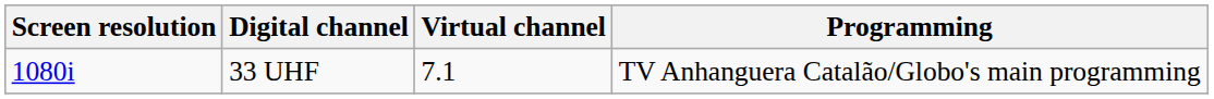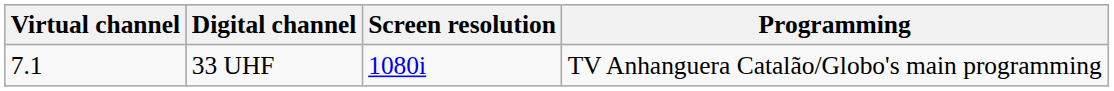columns swapped: Virtual channel <-> Screen resolution
